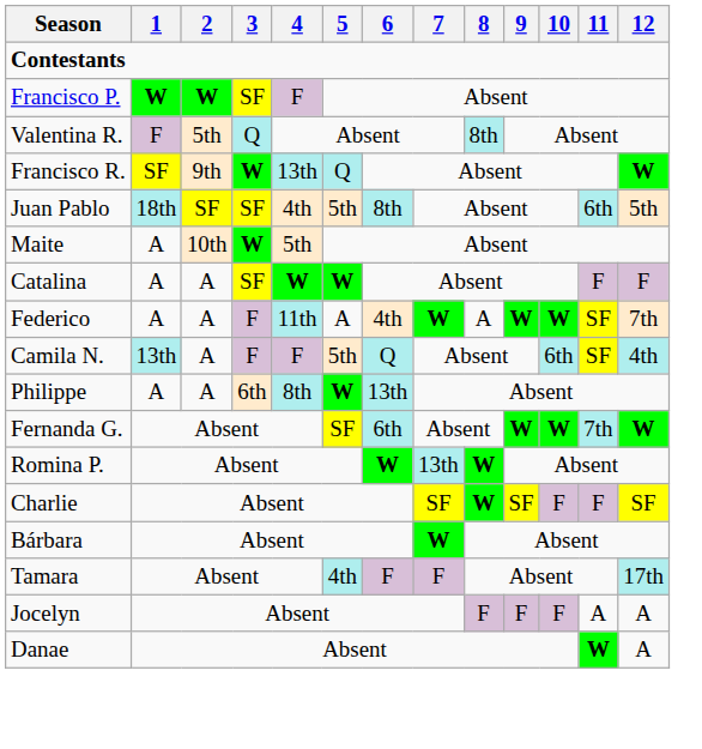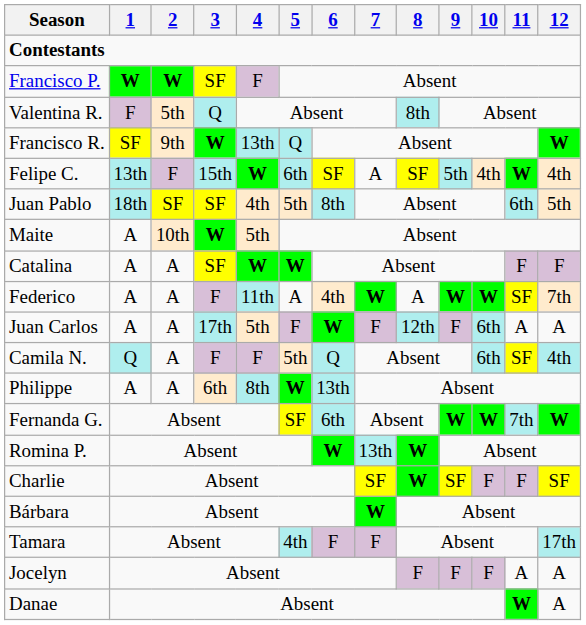+ row: Felipe C. | 13th | F | 15th | W | 6th | SF | A | SF | 5th | 4th | W | 4th
+ row: Juan Carlos | A | A | 17th | 5th | F | W | F | 12th | F | 6th | A | A
Camila N. | 1: 13th -> Q
